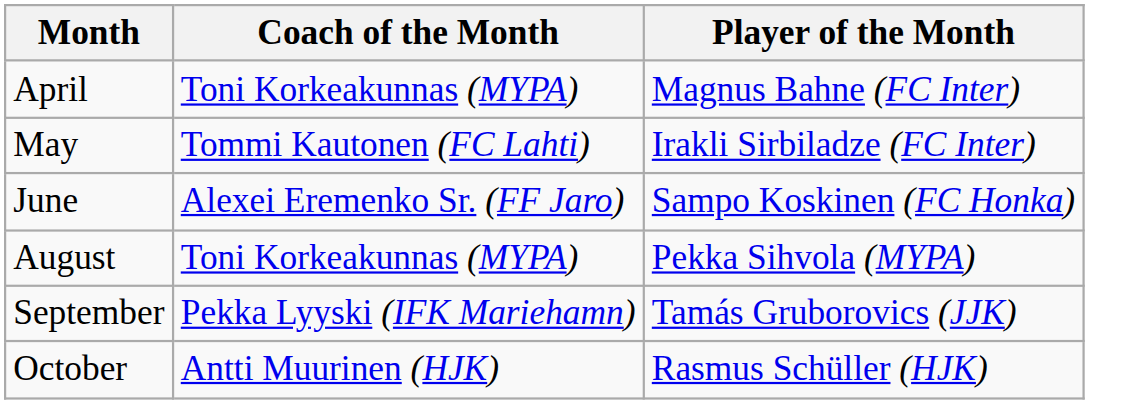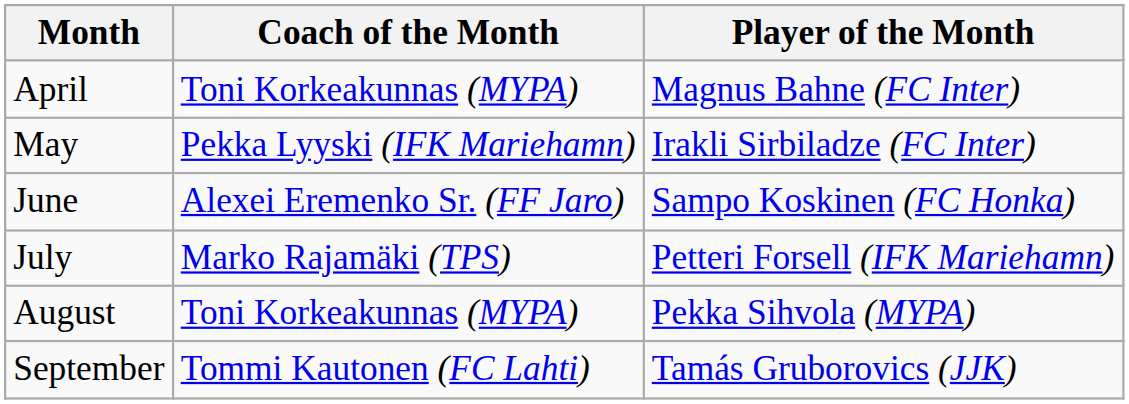May | Coach of the Month: Tommi Kautonen (FC Lahti) -> Pekka Lyyski (IFK Mariehamn)
+ row: July | Marko Rajamäki (TPS) | Petteri Forsell (IFK Mariehamn)
September | Coach of the Month: Pekka Lyyski (IFK Mariehamn) -> Tommi Kautonen (FC Lahti)
- row: October | Antti Muurinen (HJK) | Rasmus Schüller (HJK)
